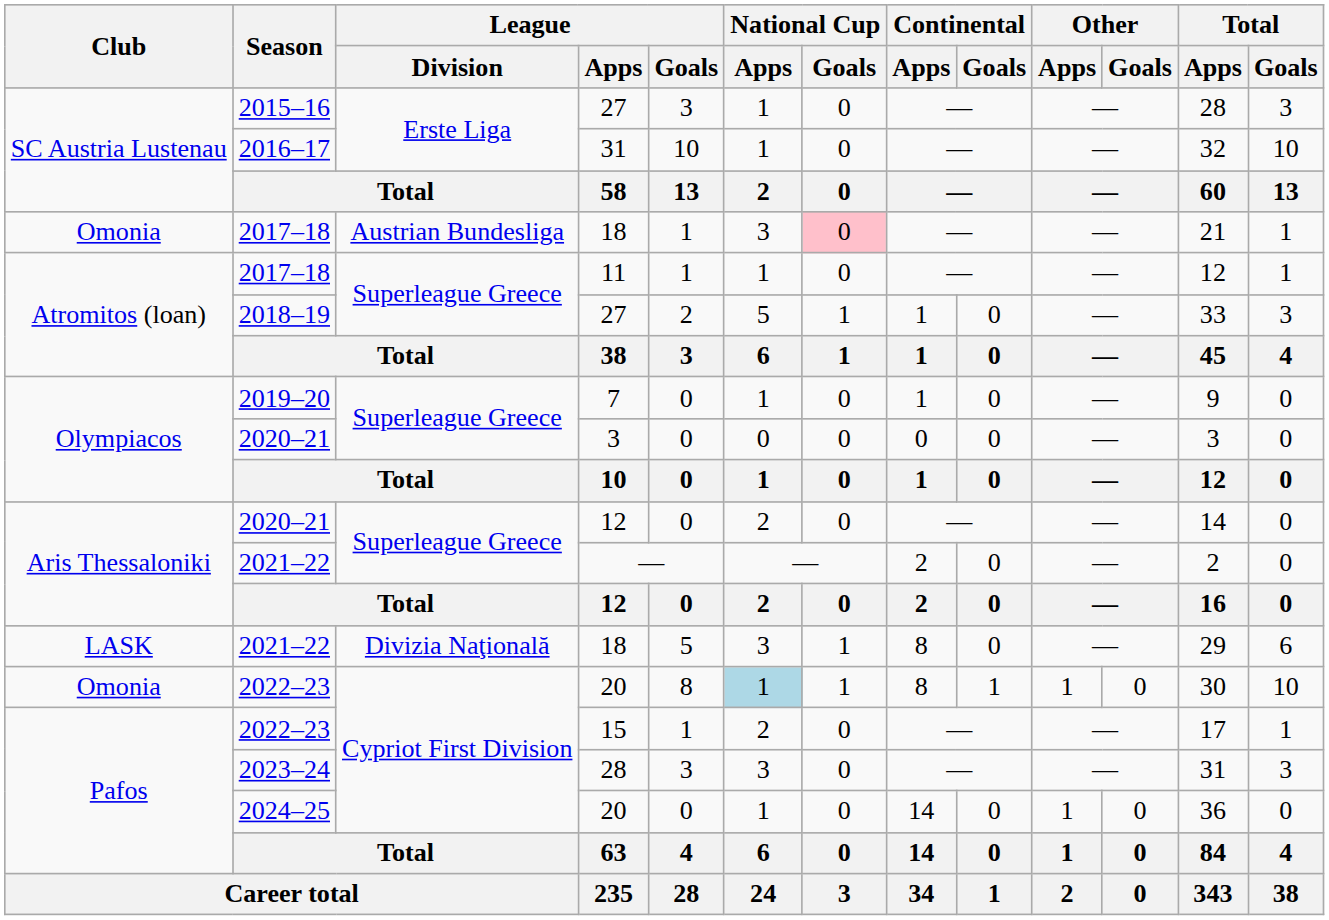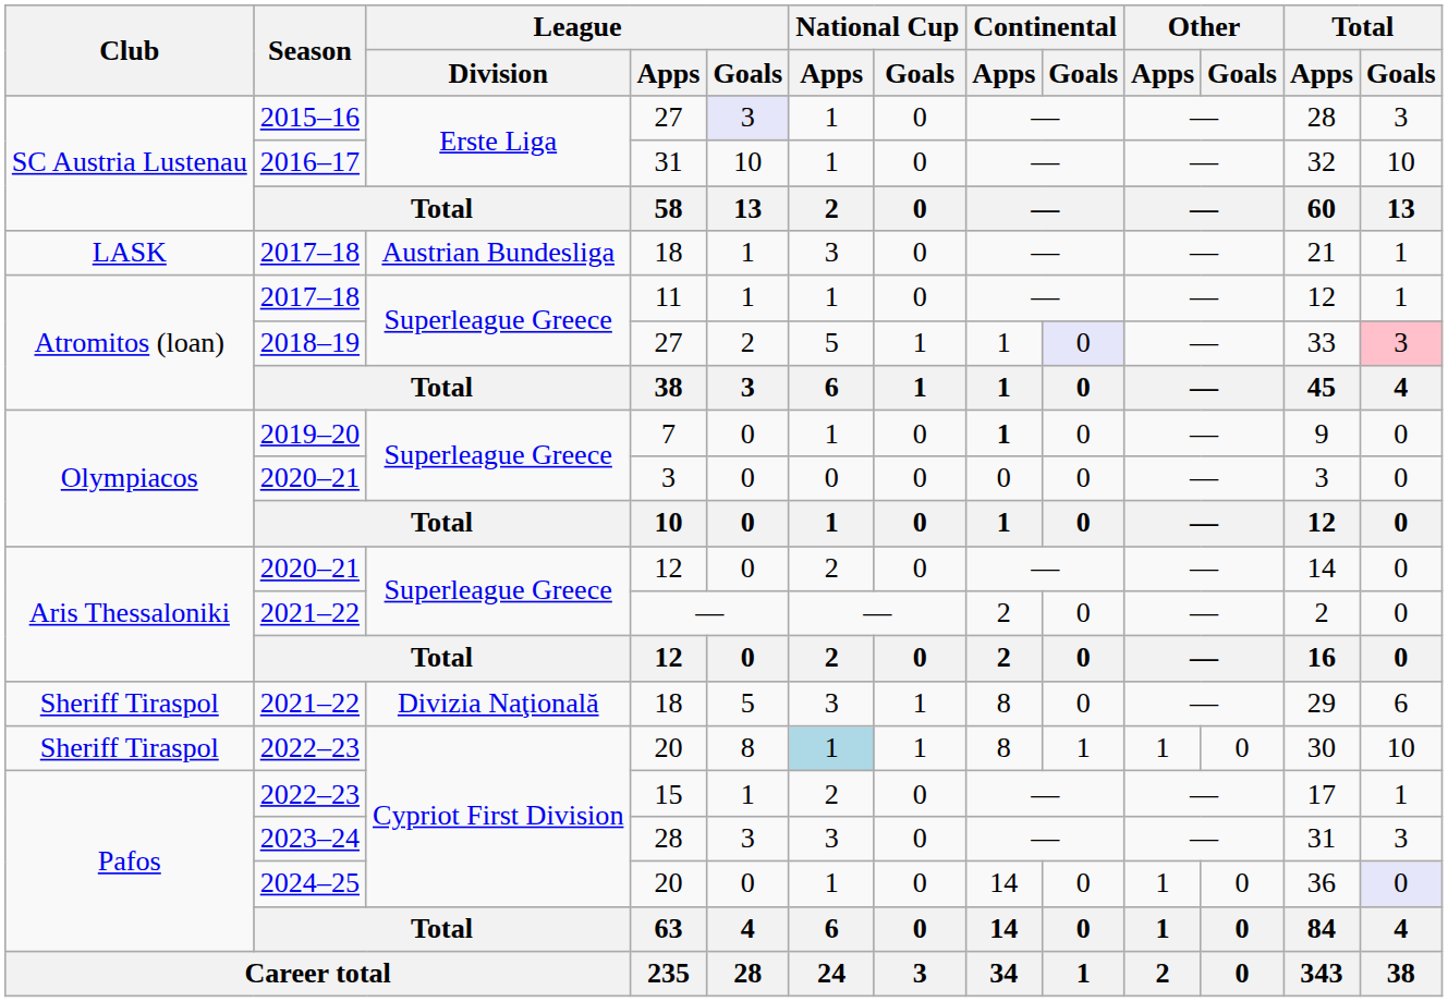2015–16 / 27 | League / Goals: no background -> lavender background
2017–18 / 18 | Club: Omonia -> LASK
2017–18 / 18 | National Cup / Goals: pink background -> no background
2018–19 / 27 | Continental / Goals: no background -> lavender background
2018–19 / 27 | Total / Goals: no background -> pink background
7 | Continental / Apps: normal -> bold
2021–22 / 18 | Club: LASK -> Sheriff Tiraspol
2022–23 / 20 | Club: Omonia -> Sheriff Tiraspol
2024–25 / 20 | Total / Goals: no background -> lavender background
